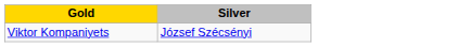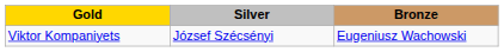+ column: Bronze | Eugeniusz Wachowski
